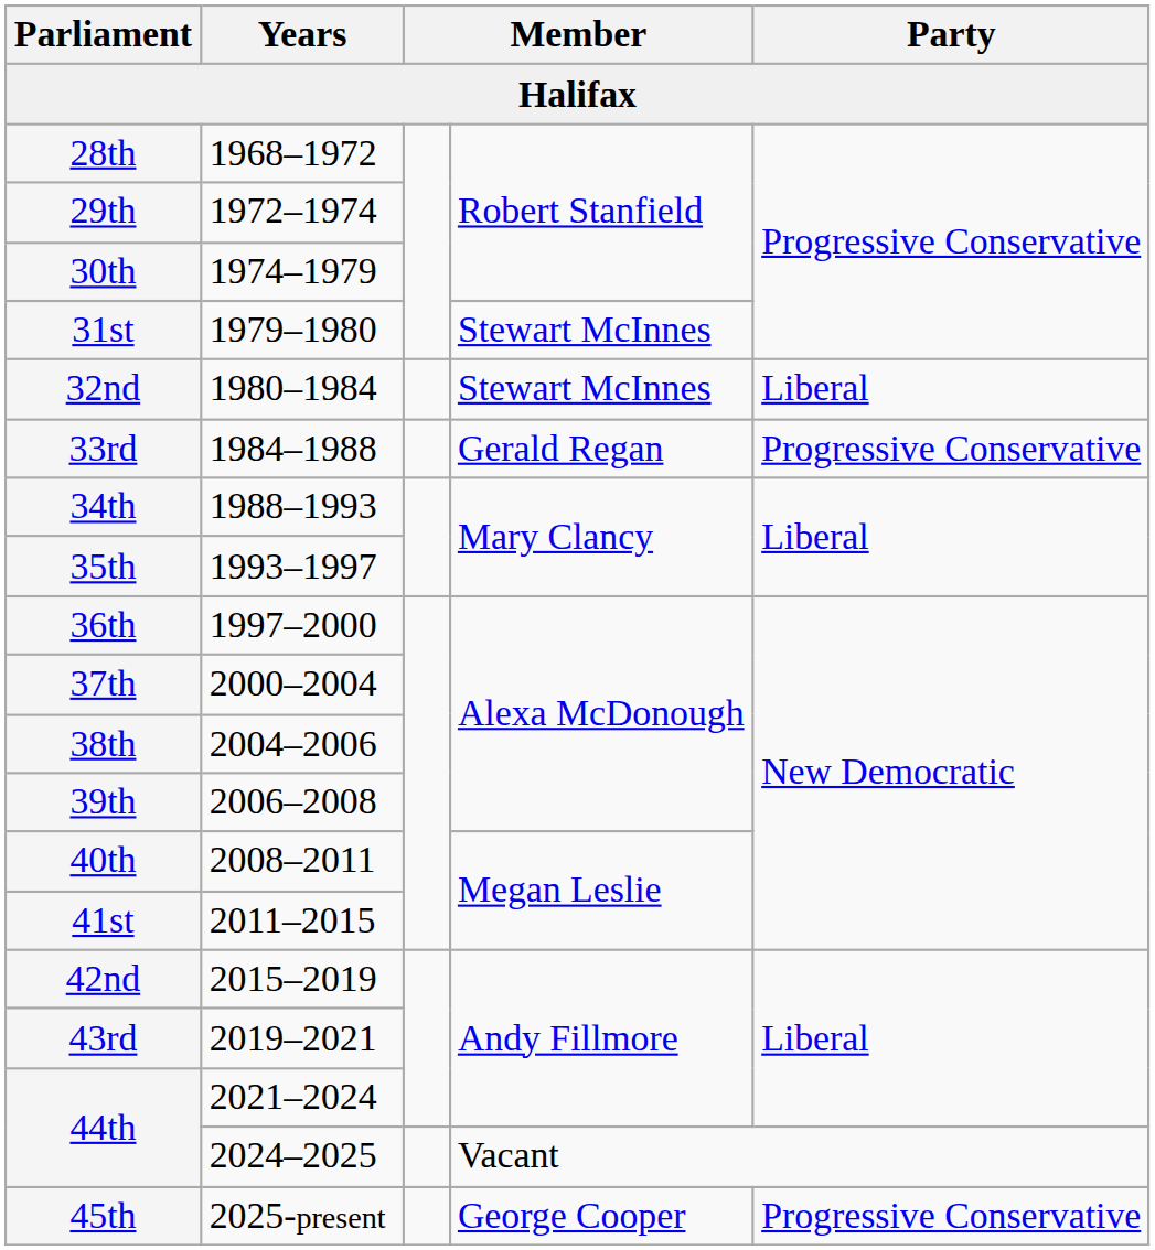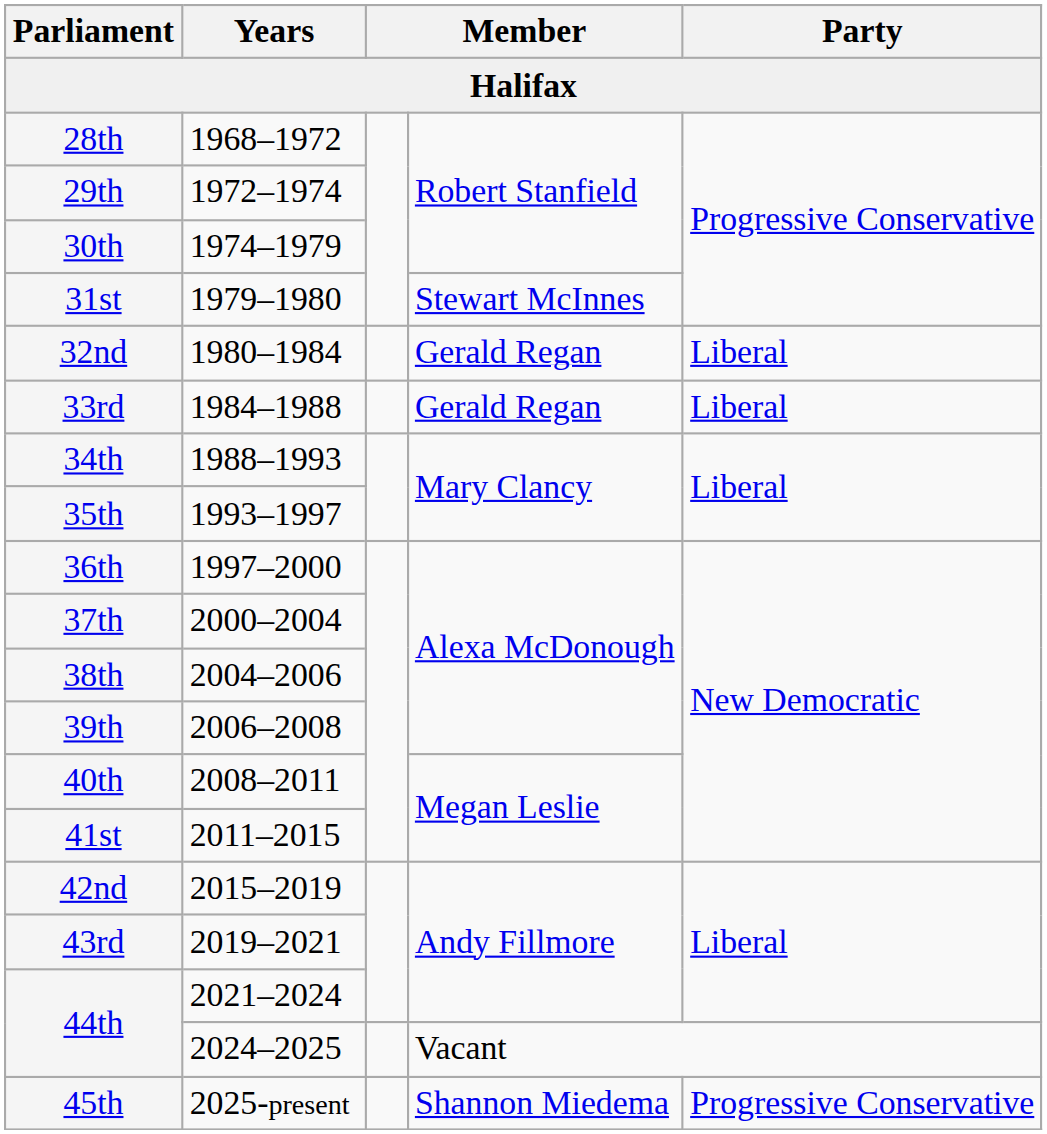32nd | column 4: Stewart McInnes -> Gerald Regan
33rd | Party: Progressive Conservative -> Liberal
45th | column 4: George Cooper -> Shannon Miedema
